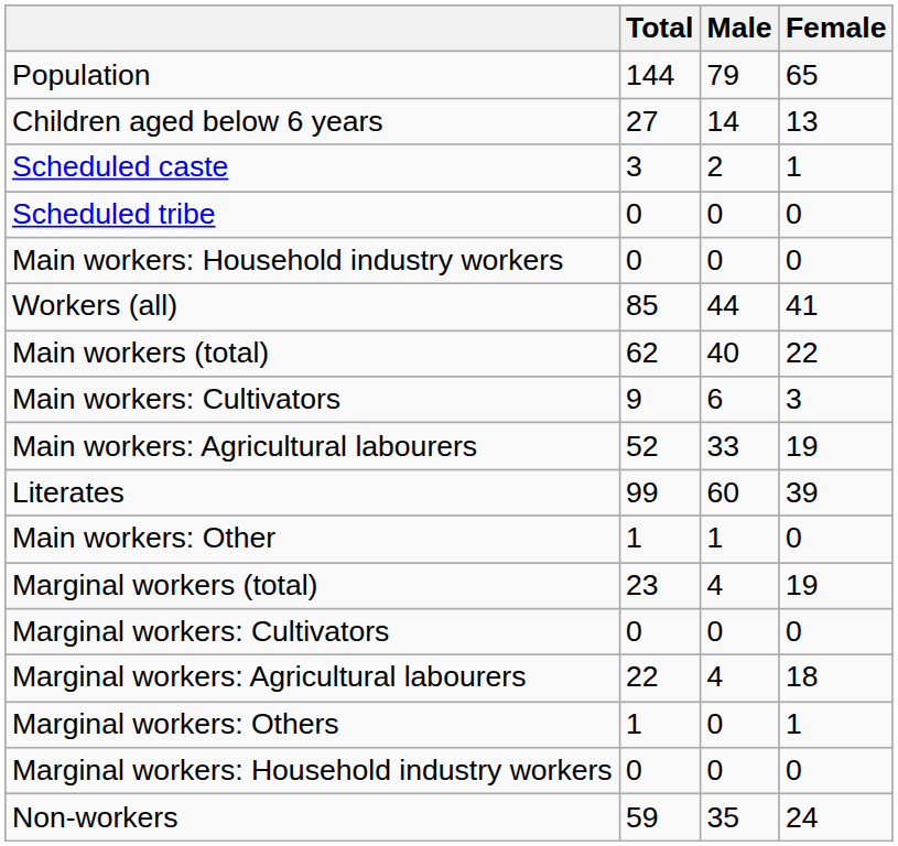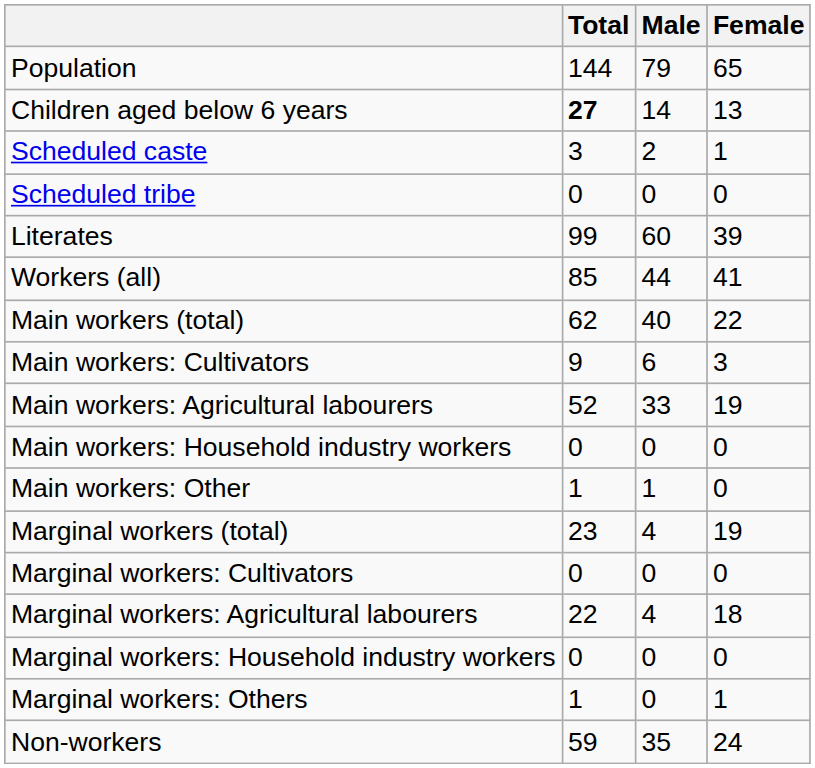Children aged below 6 years | Total: normal -> bold
rows swapped: Literates <-> Main workers: Household industry workers
rows swapped: Marginal workers: Household industry workers <-> Marginal workers: Others
